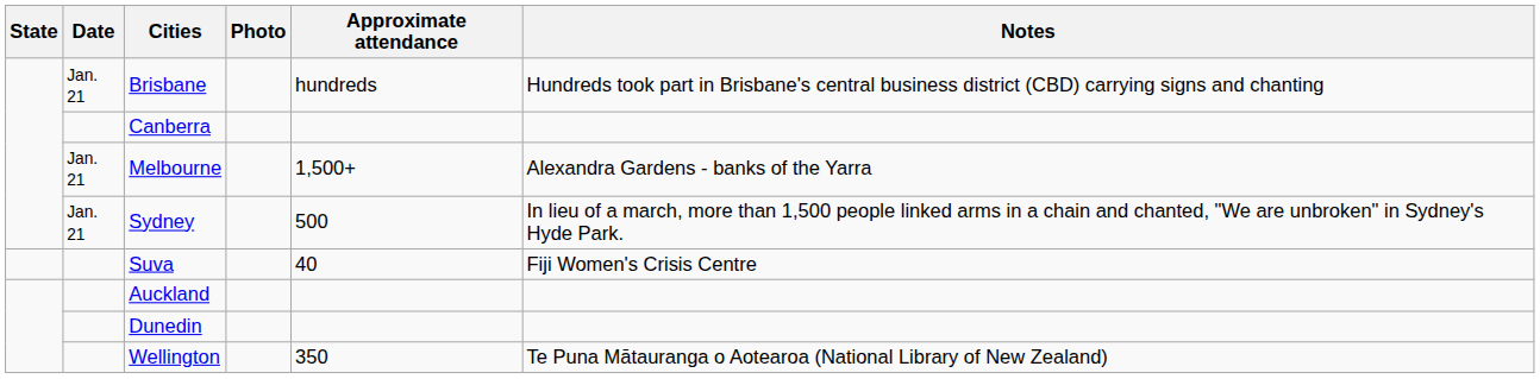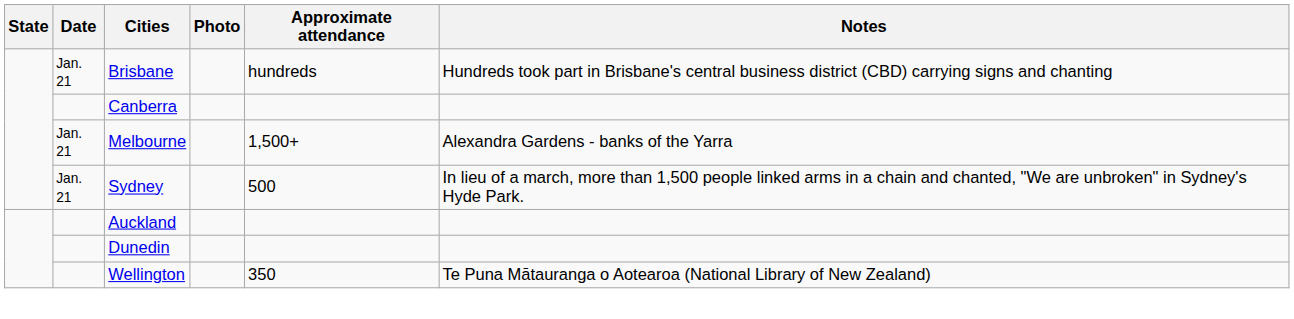- row: Suva | 40 | Fiji Women's Crisis Centre
